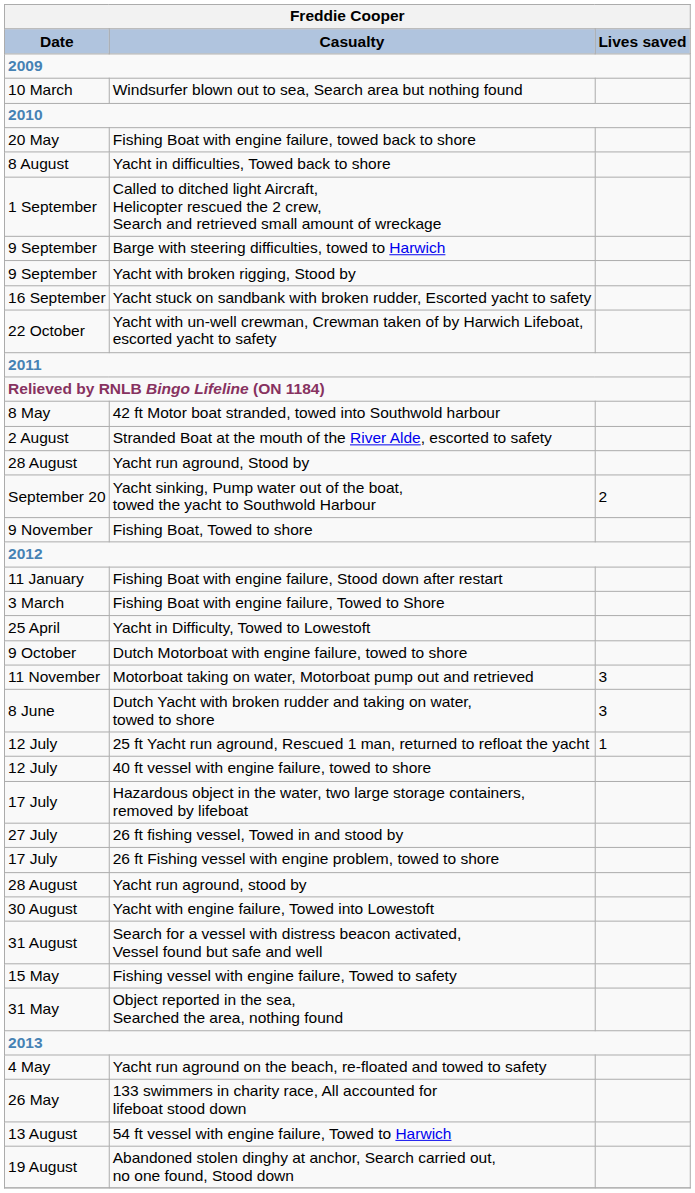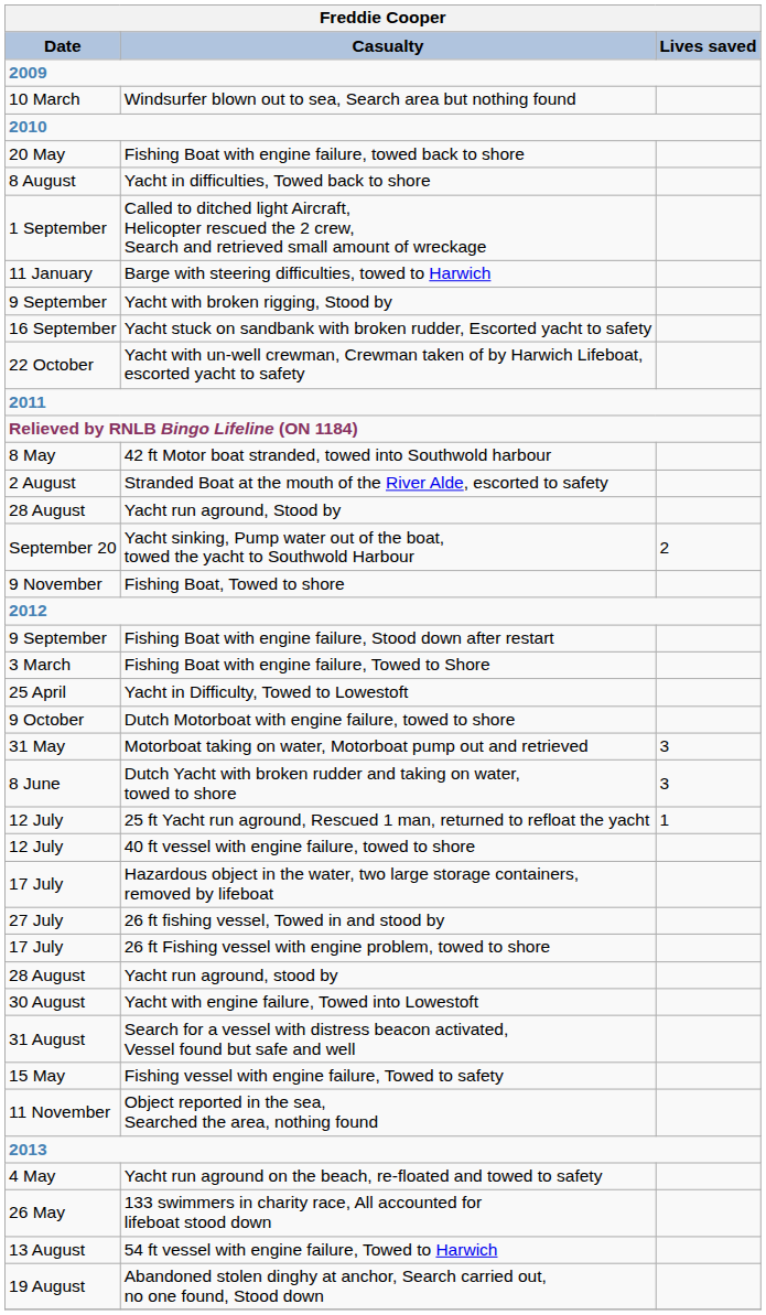Barge with steering difficulties, towed to Harwich | Date: 9 September -> 11 January
Fishing Boat with engine failure, Stood down after restart | Date: 11 January -> 9 September
Motorboat taking on water, Motorboat pump out and retrieved | Date: 11 November -> 31 May
Object reported in the sea, Searched the area, nothing found | Date: 31 May -> 11 November
